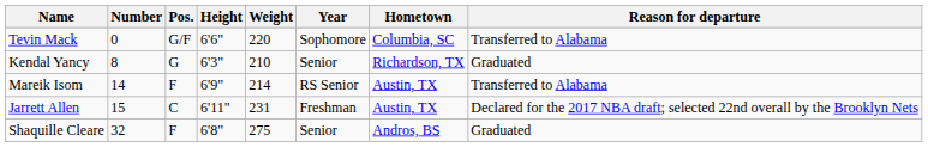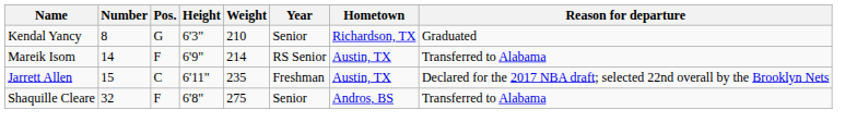- row: Tevin Mack | 0 | G/F | 6'6" | 220 | Sophomore | Columbia, SC | Transferred to Alabama
Jarrett Allen | Weight: 231 -> 235
Shaquille Cleare | Reason for departure: Graduated -> Transferred to Alabama
